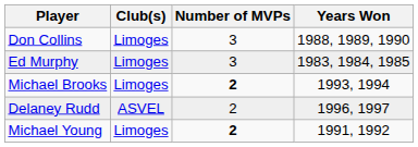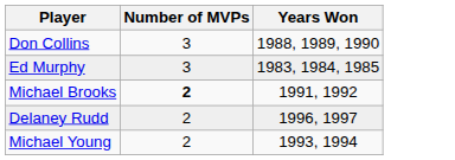- column: Club(s) | Limoges | Limoges | Limoges | ASVEL | Limoges
Michael Brooks | Years Won: 1993, 1994 -> 1991, 1992
Michael Young | Number of MVPs: bold -> normal
Michael Young | Years Won: 1991, 1992 -> 1993, 1994
